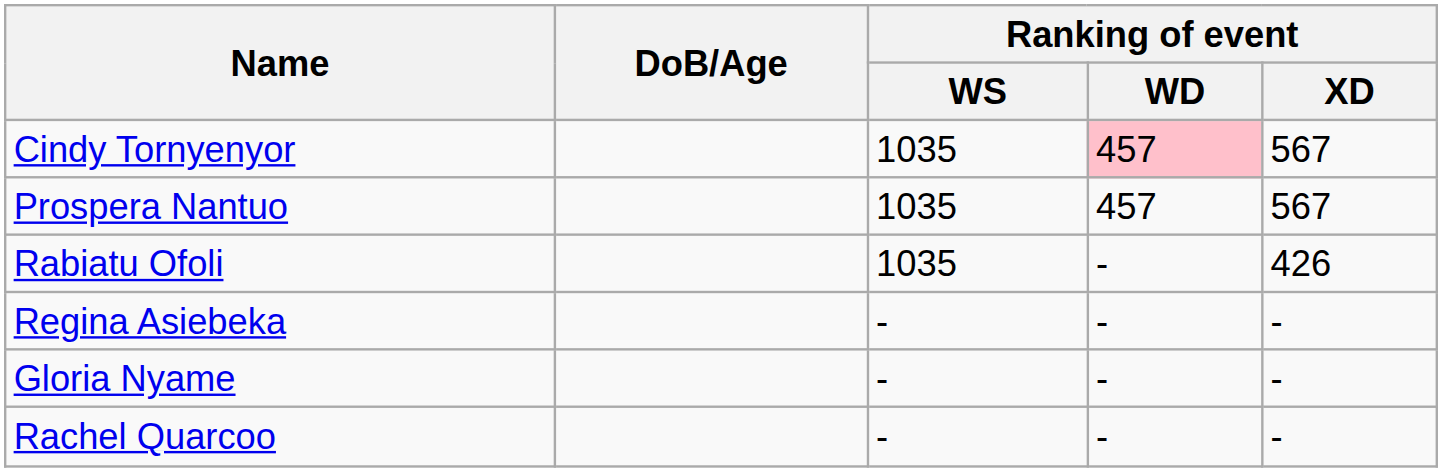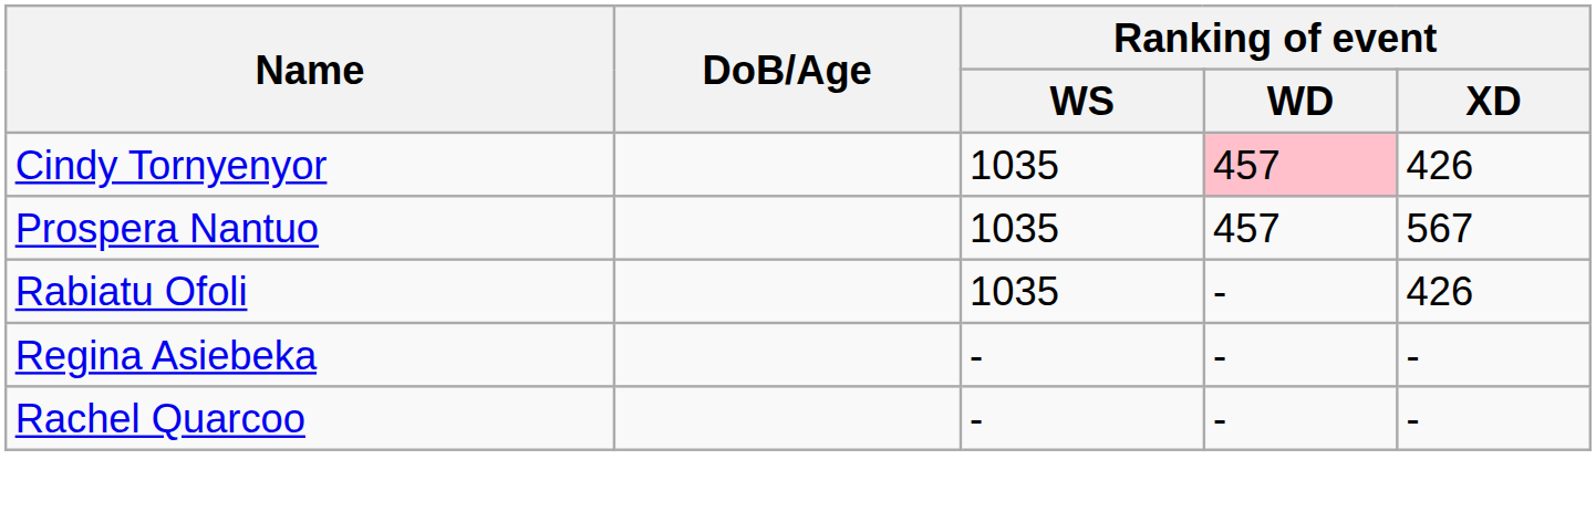Cindy Tornyenyor | Ranking of event / XD: 567 -> 426
- row: Gloria Nyame | - | - | -
